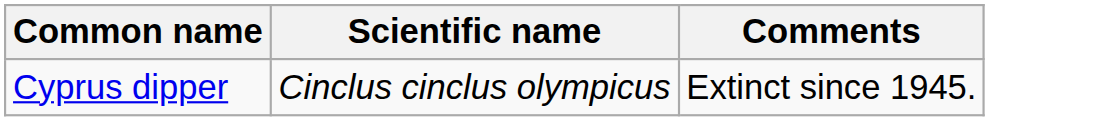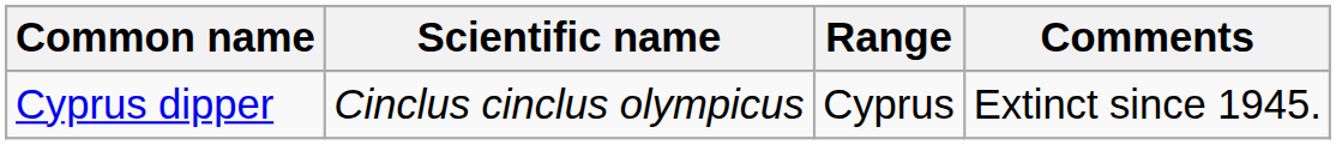+ column: Range | Cyprus
